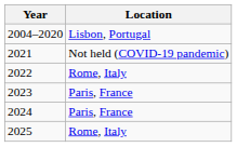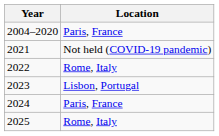2004–2020 | Location: Lisbon, Portugal -> Paris, France
2023 | Location: Paris, France -> Lisbon, Portugal
